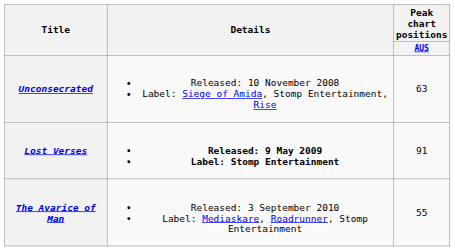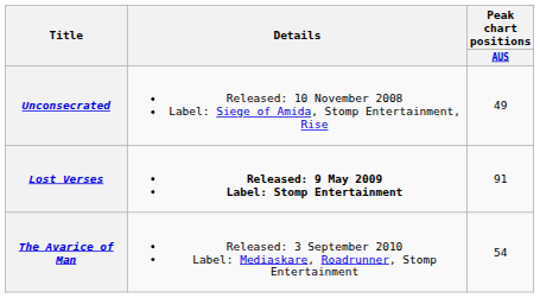Unconsecrated | Peak chart positions / AUS: 63 -> 49
The Avarice of Man | Peak chart positions / AUS: 55 -> 54
